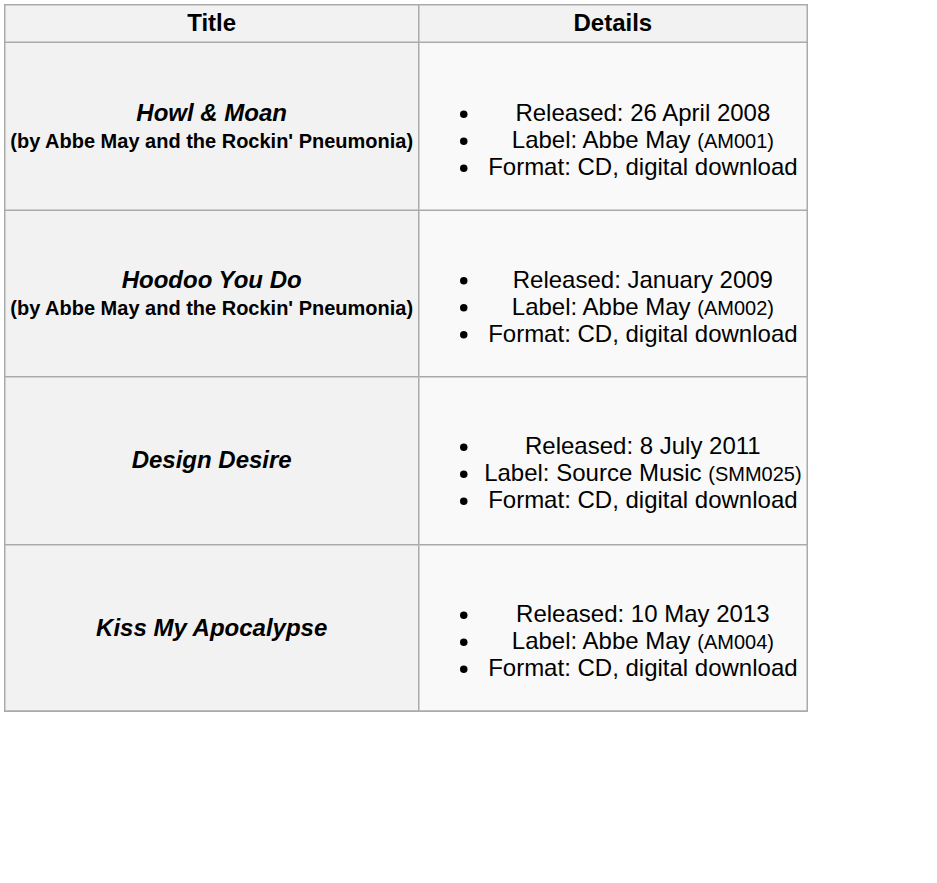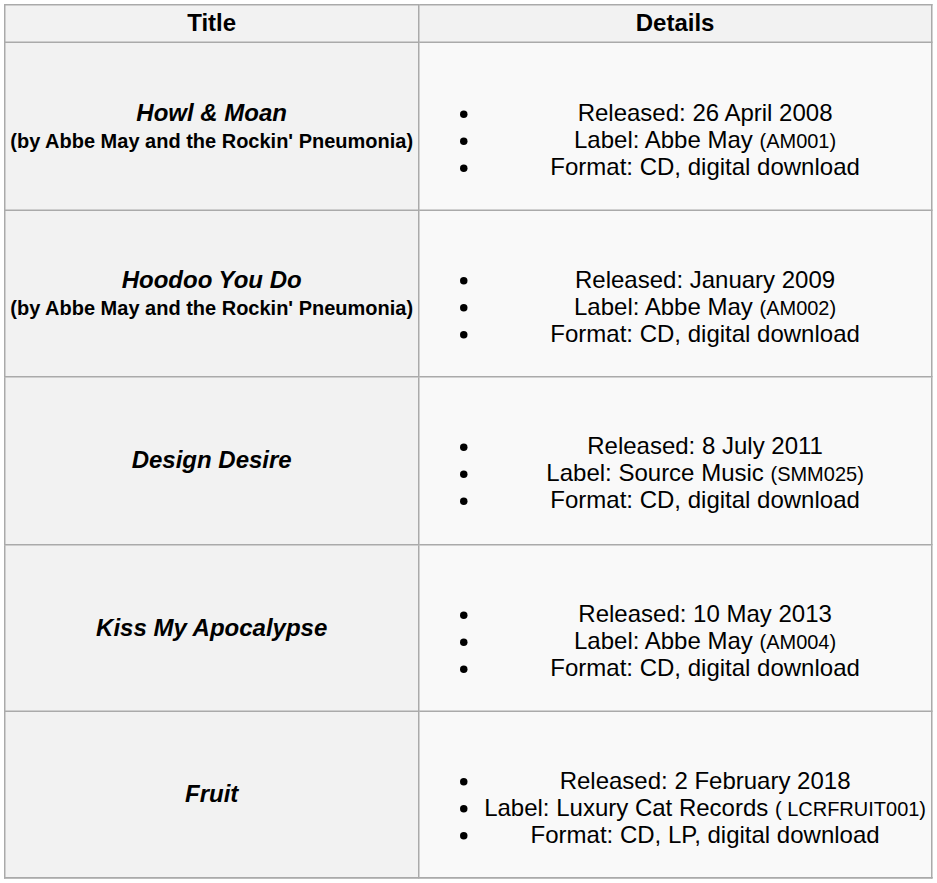+ row: Fruit | Released: 2 February 2018 Label: Luxury Cat Records ( LCRFRUIT001) Format: CD, LP, digital download
